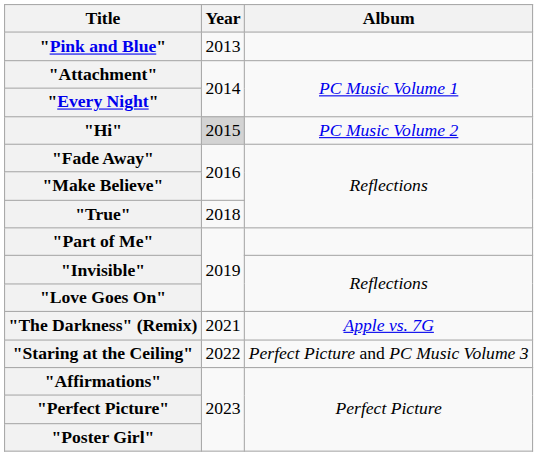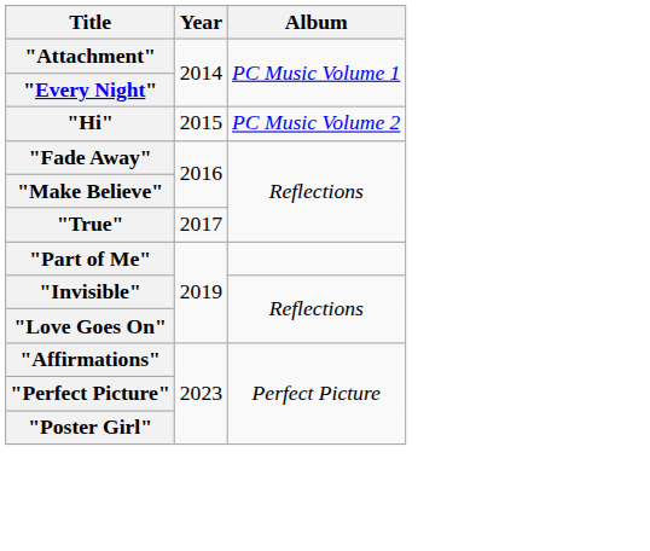- row: "Pink and Blue" | 2013
"Hi" | Year: lightgrey background -> no background
"True" | Year: 2018 -> 2017
- row: "The Darkness" (Remix) | 2021 | Apple vs. 7G
- row: "Staring at the Ceiling" | 2022 | Perfect Picture and PC Music Volume 3
